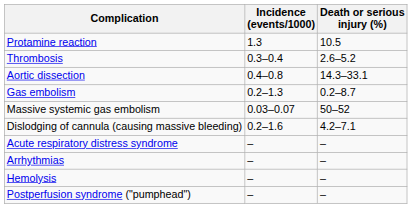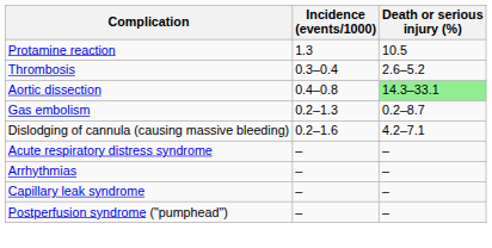Aortic dissection | Death or serious injury (%): no background -> lightgreen background
- row: Massive systemic gas embolism | 0.03–0.07 | 50–52
+ row: Capillary leak syndrome | – | –
- row: Hemolysis | – | –
